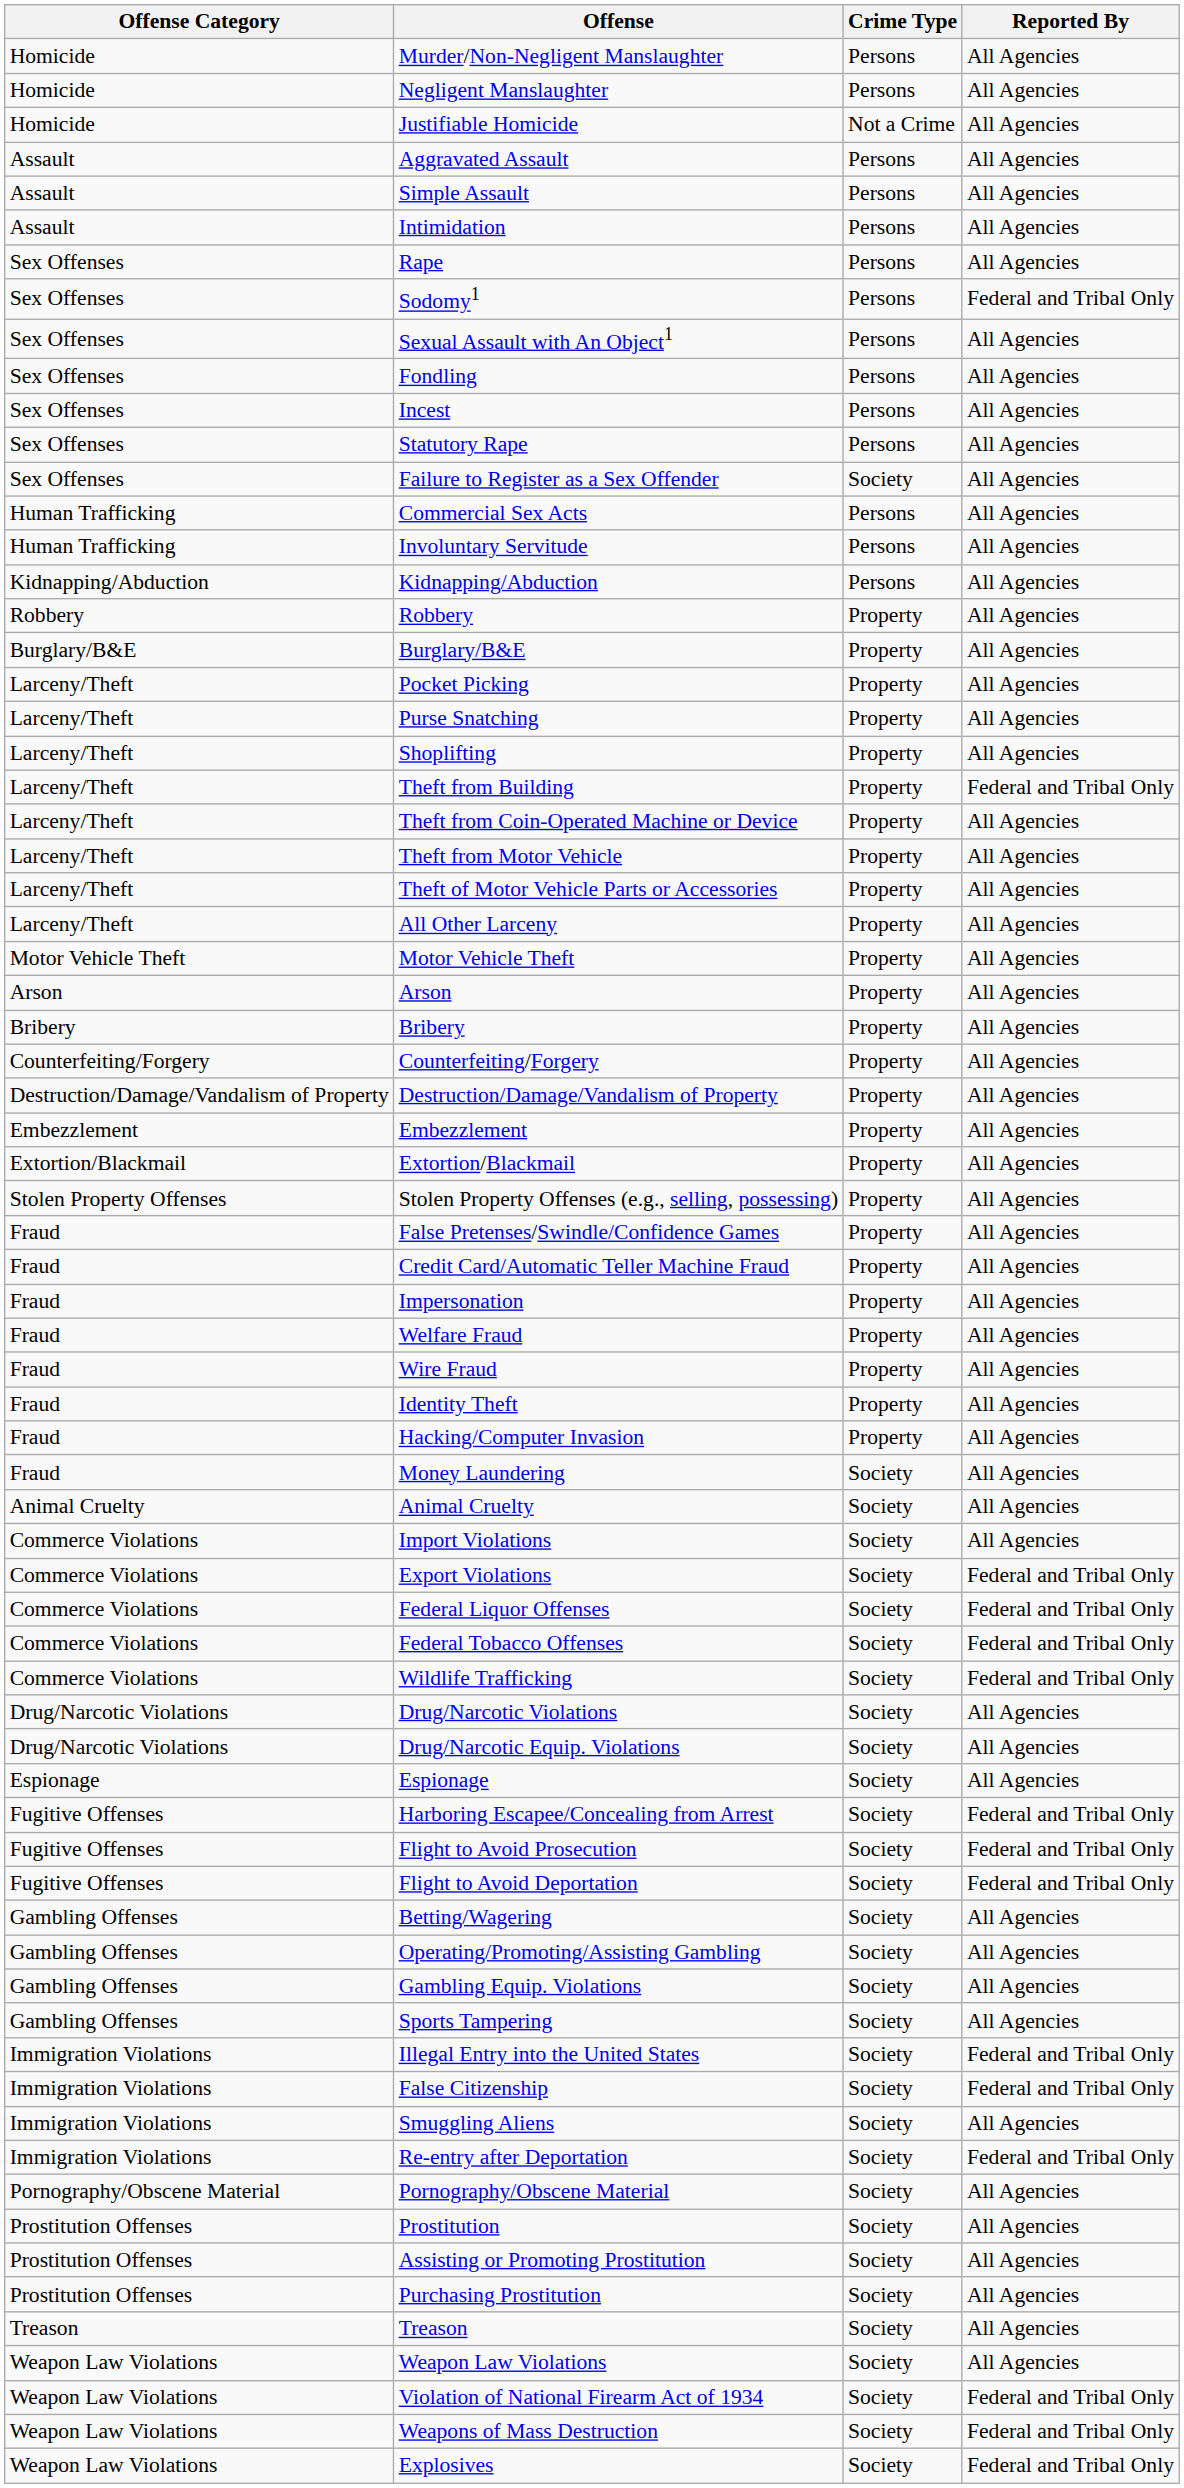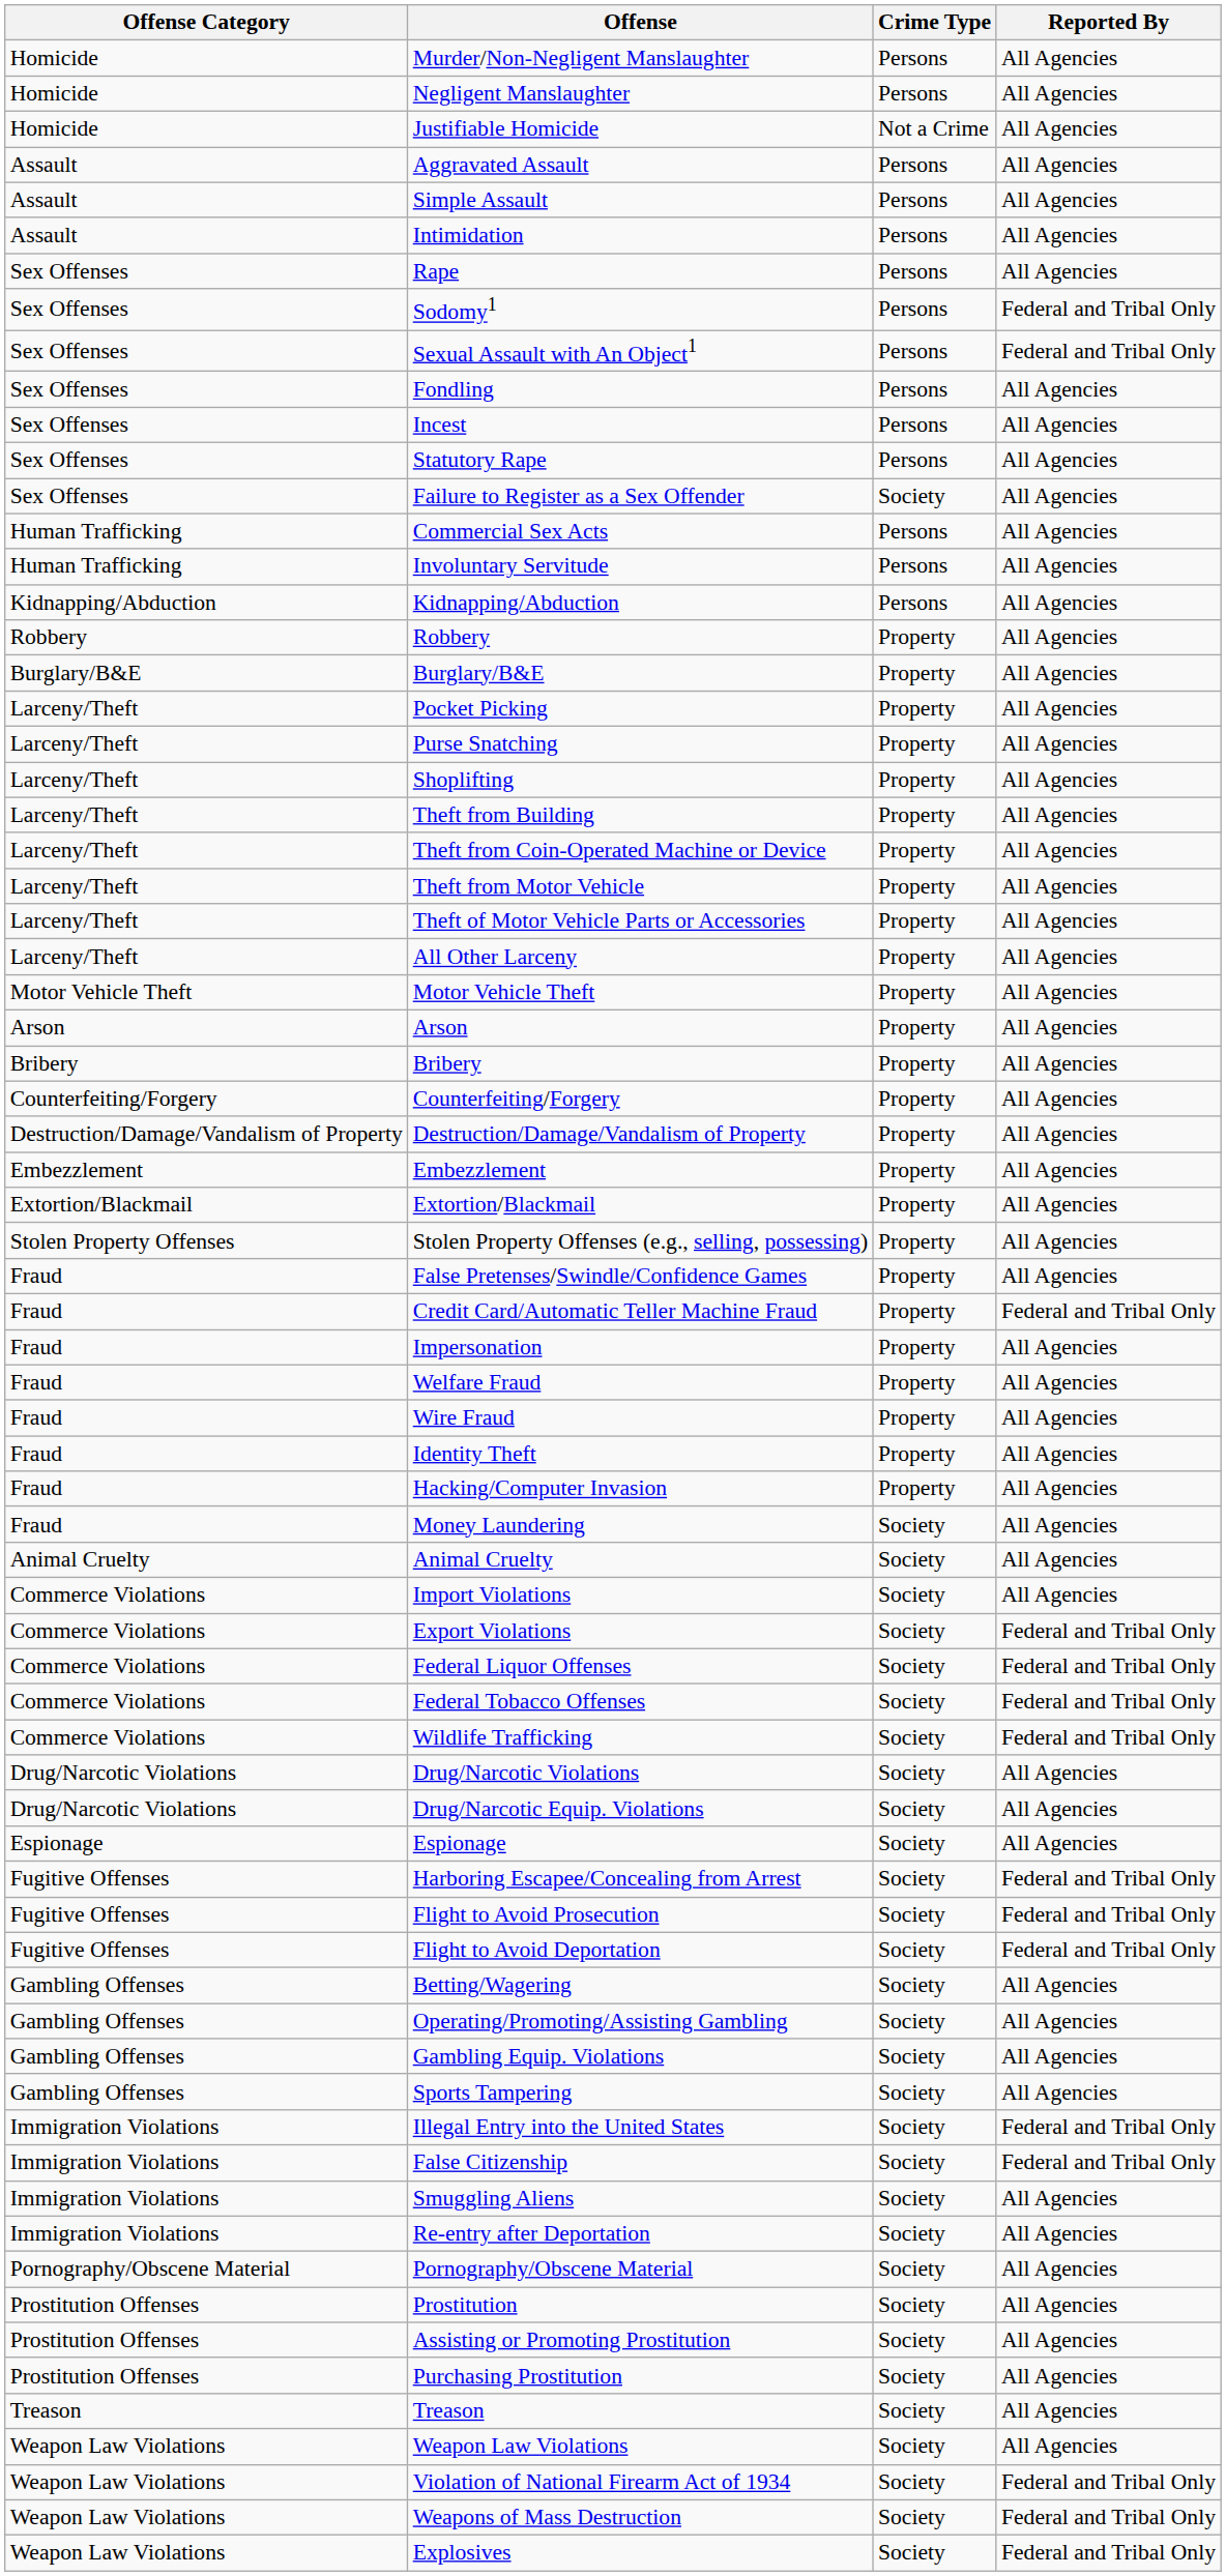Sexual Assault with An Object1 | Reported By: All Agencies -> Federal and Tribal Only
Theft from Building | Reported By: Federal and Tribal Only -> All Agencies
Credit Card/Automatic Teller Machine Fraud | Reported By: All Agencies -> Federal and Tribal Only
Re-entry after Deportation | Reported By: Federal and Tribal Only -> All Agencies
